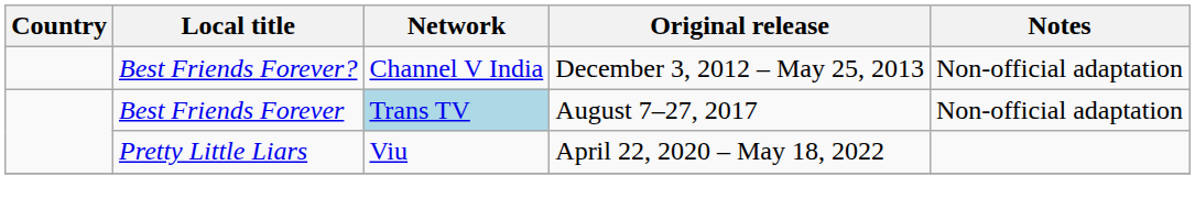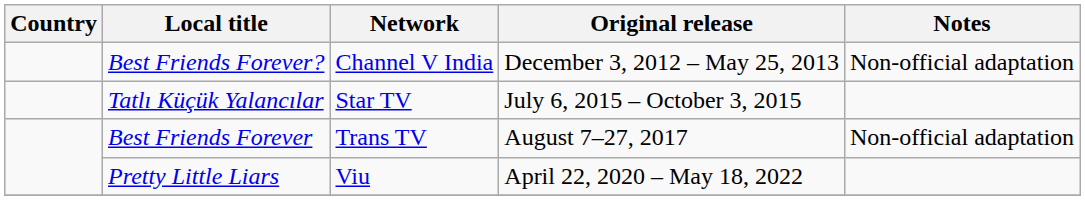+ row: Tatlı Küçük Yalancılar | Star TV | July 6, 2015 – October 3, 2015
Best Friends Forever | Network: lightblue background -> no background
